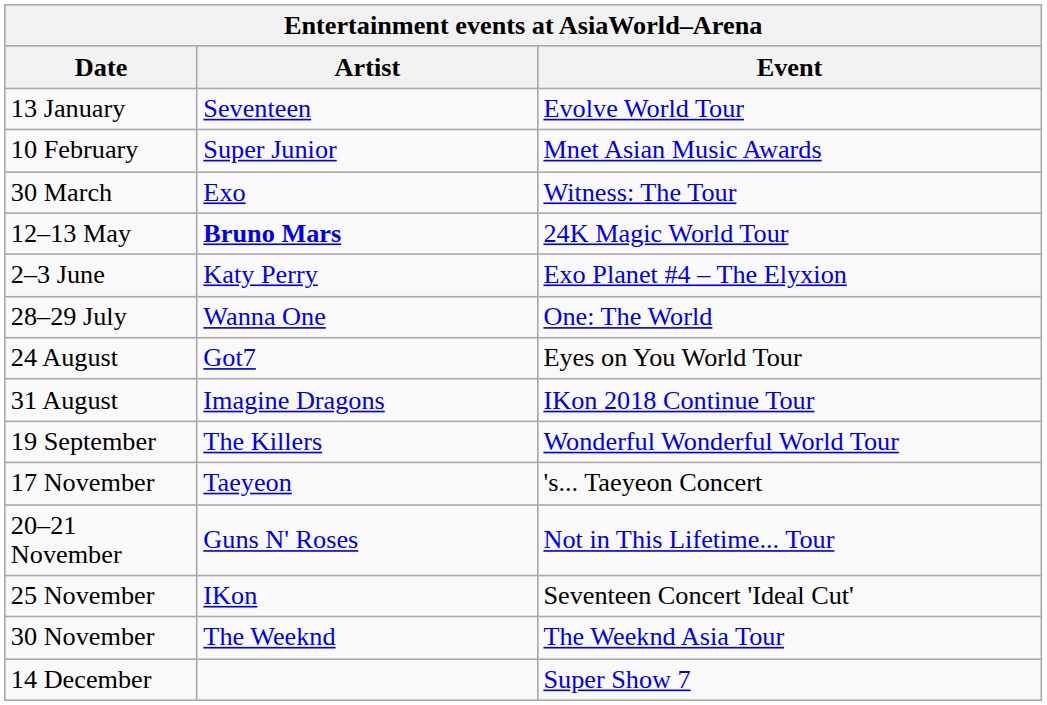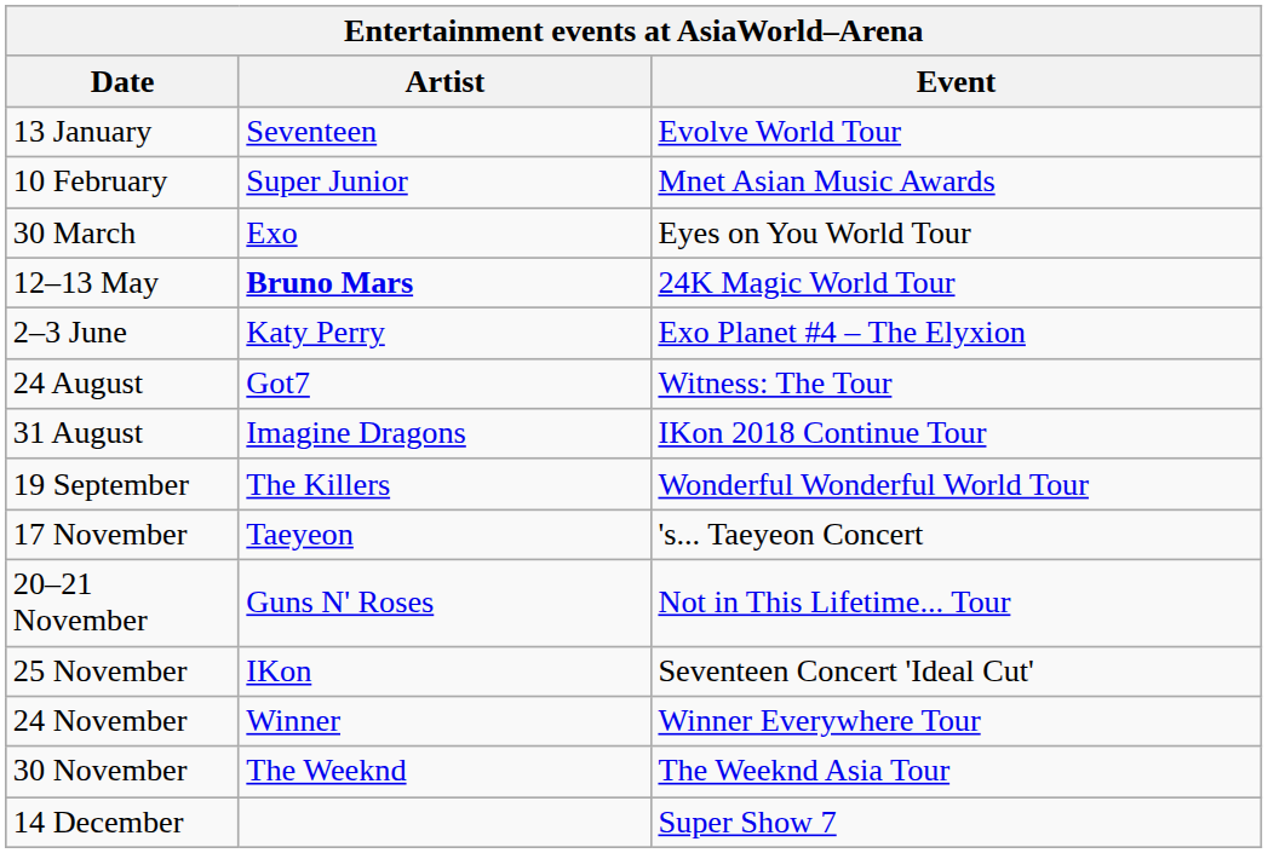30 March | Event: Witness: The Tour -> Eyes on You World Tour
- row: 28–29 July | Wanna One | One: The World
24 August | Event: Eyes on You World Tour -> Witness: The Tour
+ row: 24 November | Winner | Winner Everywhere Tour
